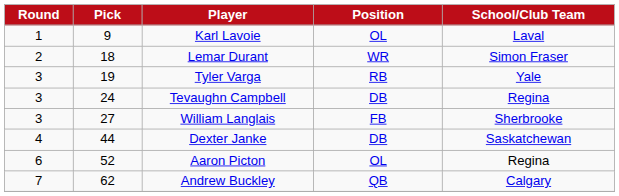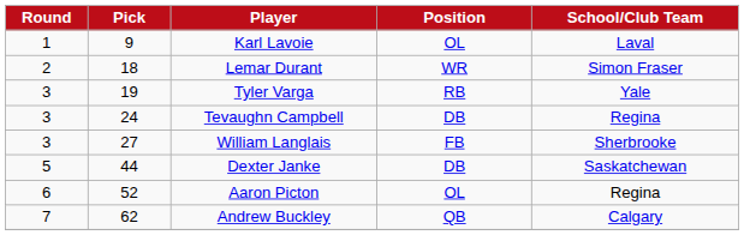Dexter Janke | Round: 4 -> 5
